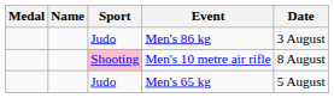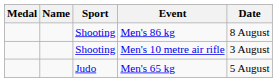Men's 86 kg | Sport: Judo -> Shooting
Men's 86 kg | Date: 3 August -> 8 August
Men's 10 metre air rifle | Sport: pink background -> no background
Men's 10 metre air rifle | Date: 8 August -> 3 August
